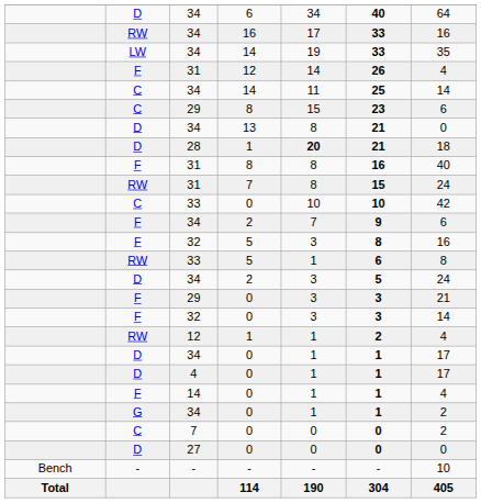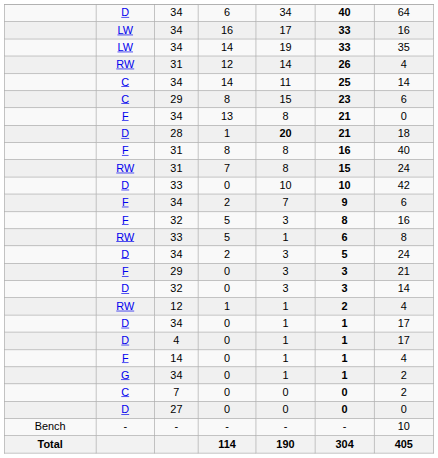34 / 16 | column 2: RW -> LW
31 / 12 | column 2: F -> RW
34 / 13 | column 2: D -> F
33 / 0 | column 2: C -> D
32 / 0 | column 2: F -> D
